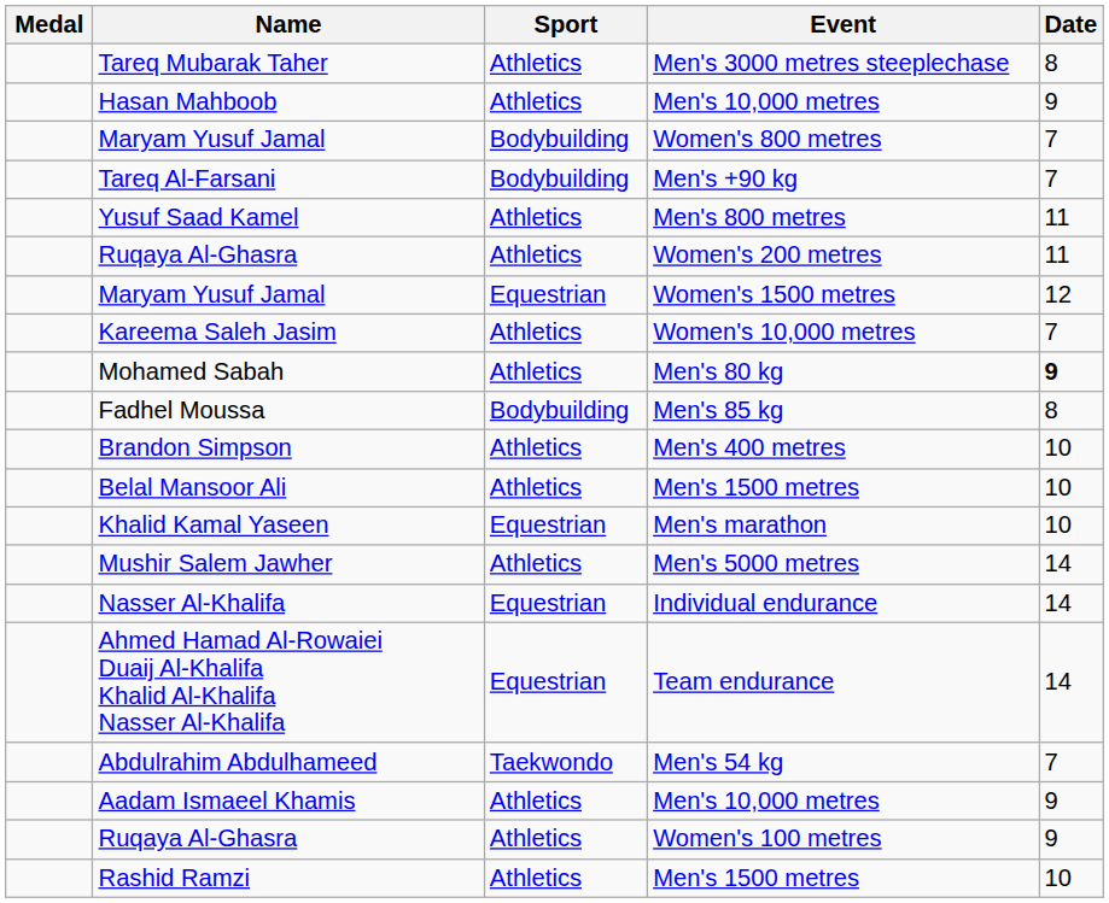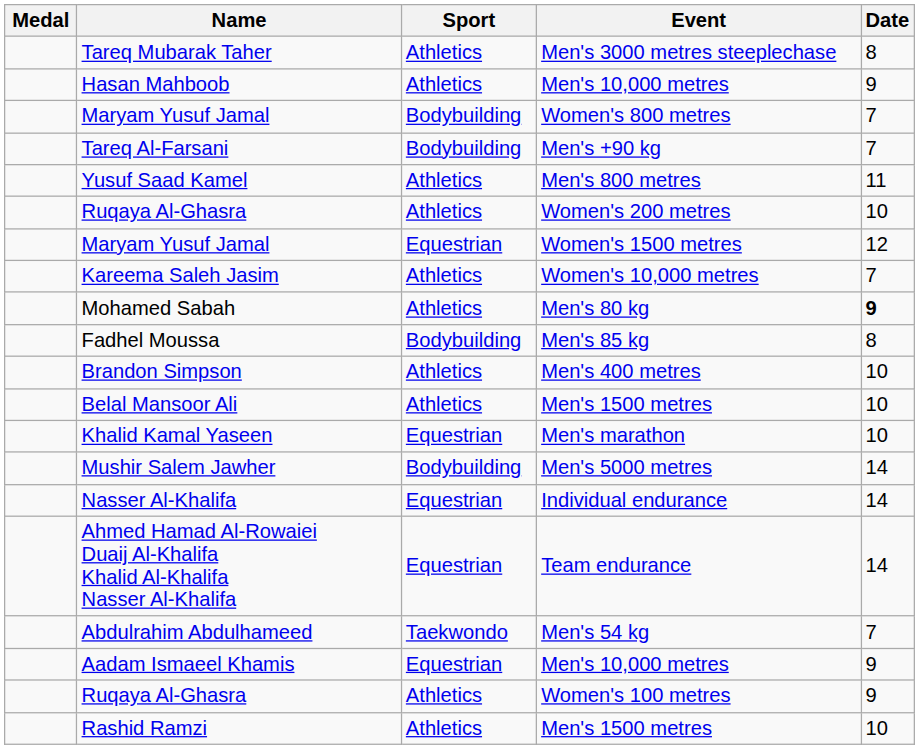Ruqaya Al-Ghasra / Women's 200 metres | Date: 11 -> 10
Mushir Salem Jawher | Sport: Athletics -> Bodybuilding
Aadam Ismaeel Khamis | Sport: Athletics -> Equestrian
